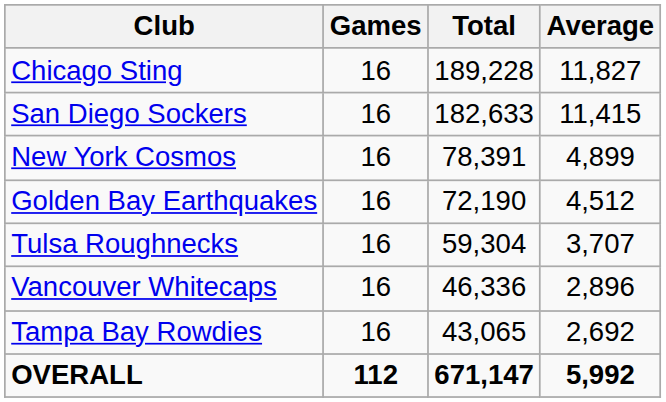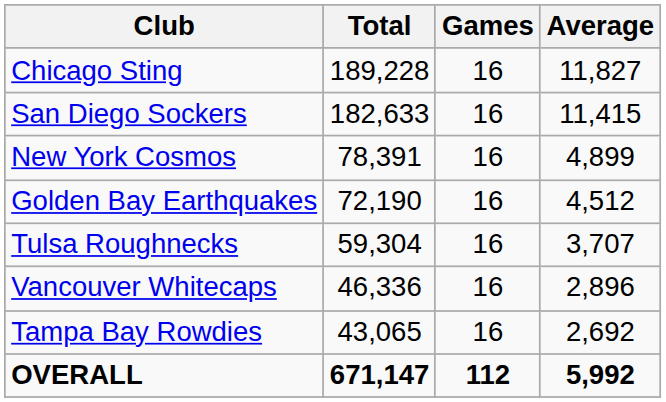columns swapped: Games <-> Total
